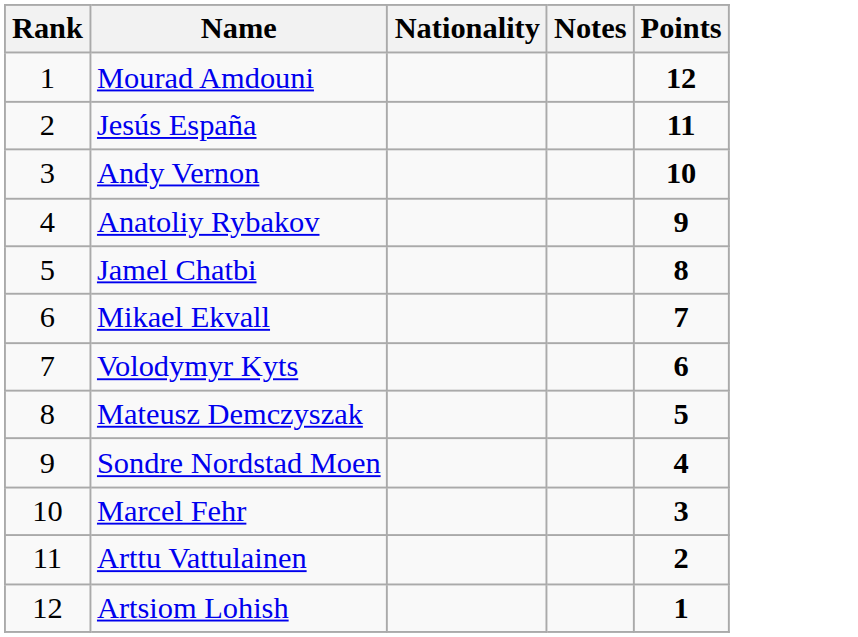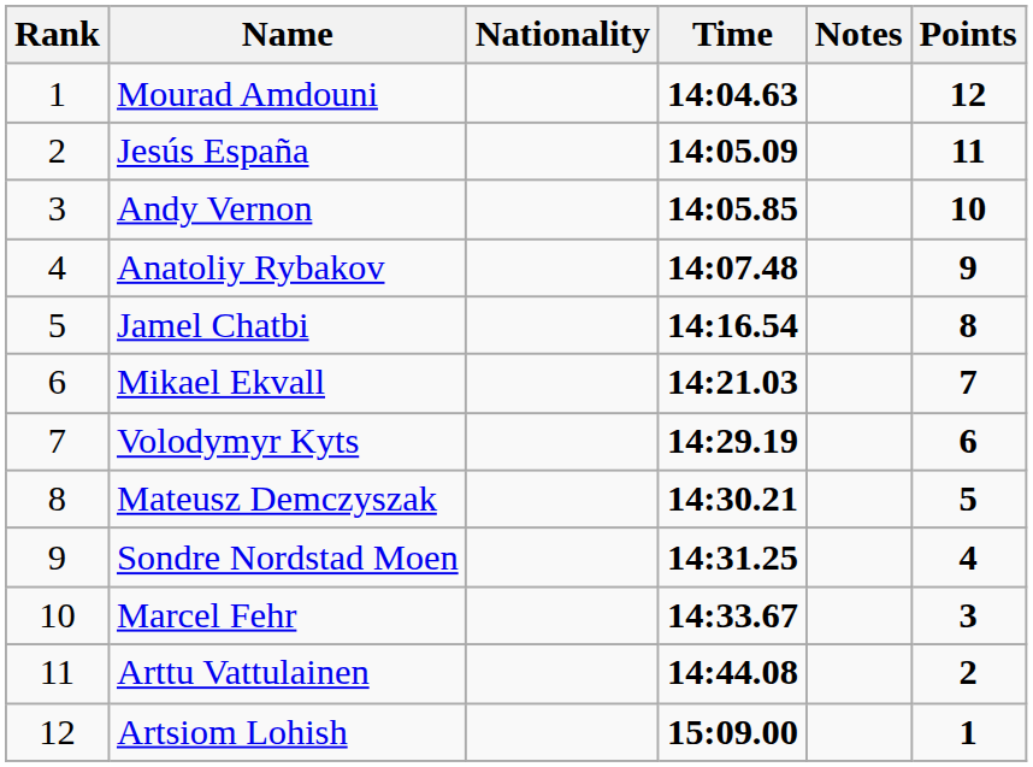+ column: Time | 14:04.63 | 14:05.09 | 14:05.85 | 14:07.48 | 14:16.54 | 14:21.03 | 14:29.19 | 14:30.21 | 14:31.25 | 14:33.67 | 14:44.08 | 15:09.00
